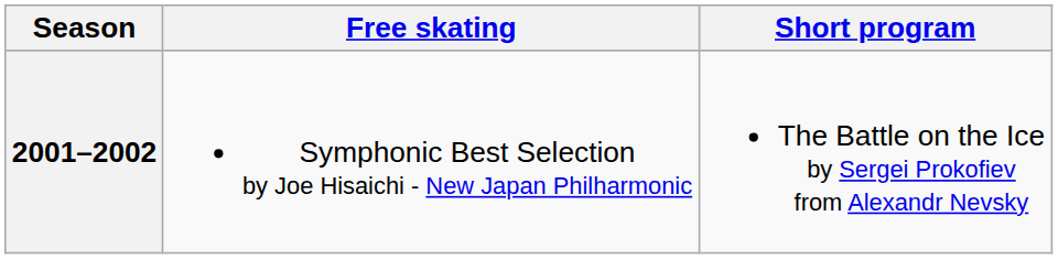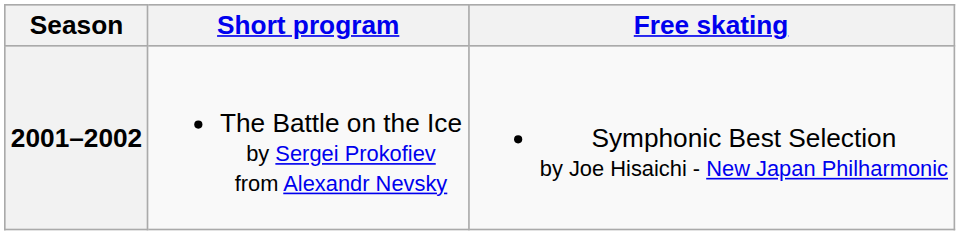columns swapped: Short program <-> Free skating
